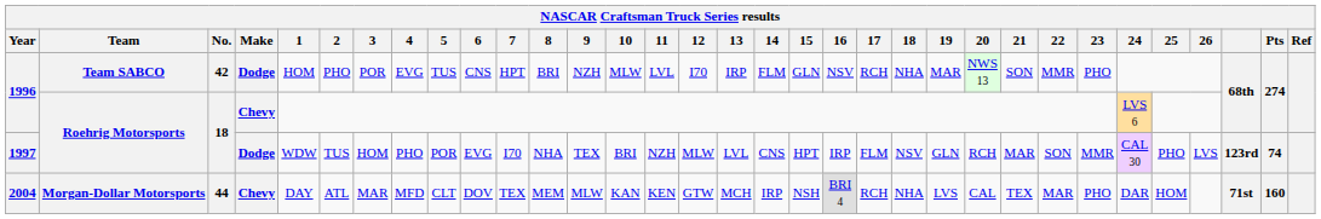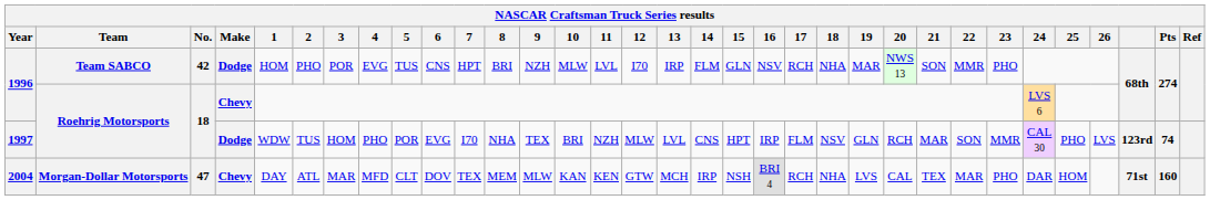2004 | No.: 44 -> 47
